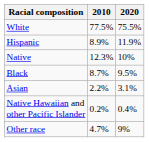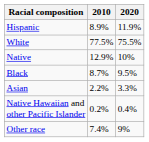rows swapped: White <-> Hispanic
Native | 2010: 12.3% -> 12.9%
Asian | 2020: 3.1% -> 3.3%
Other race | 2010: 4.7% -> 7.4%
